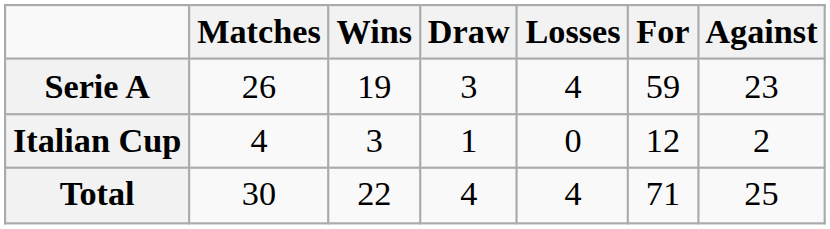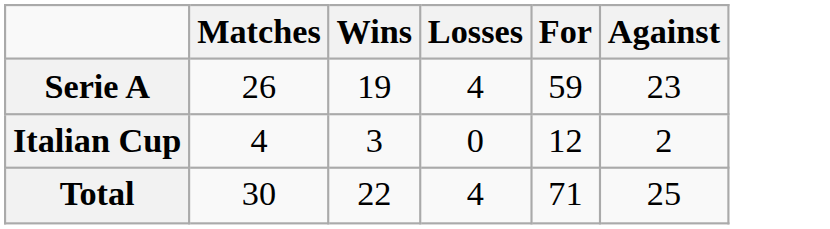- column: Draw | 3 | 1 | 4
